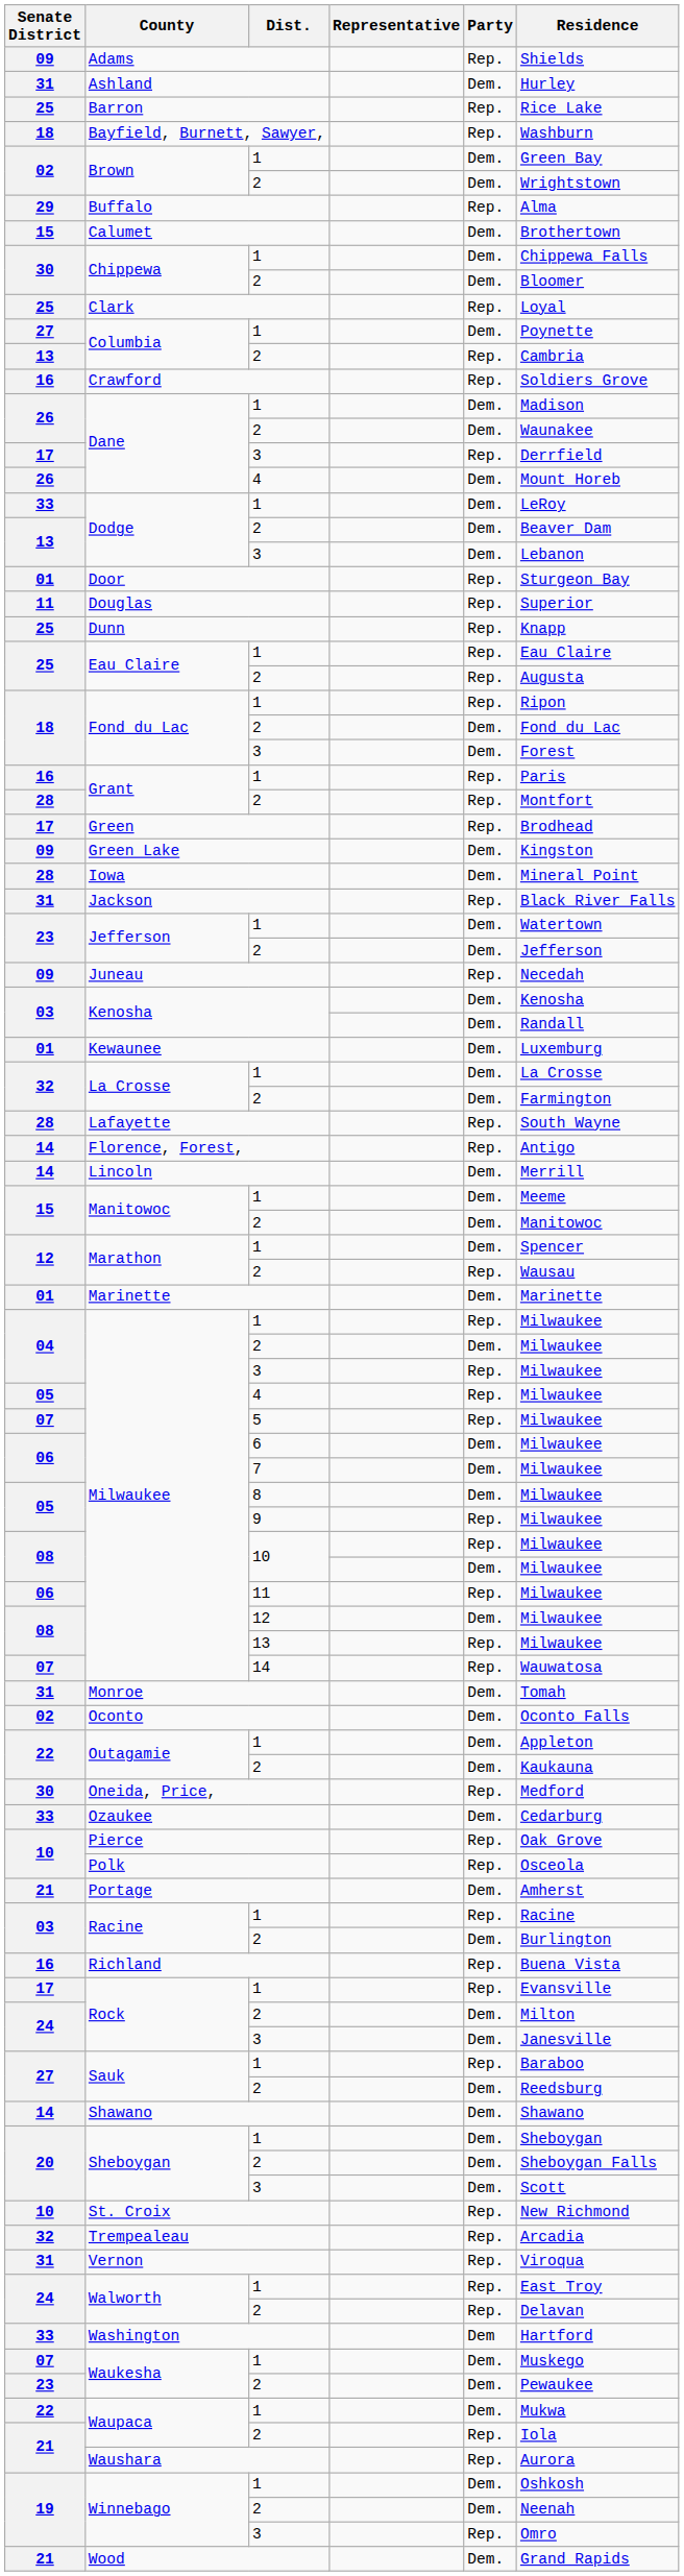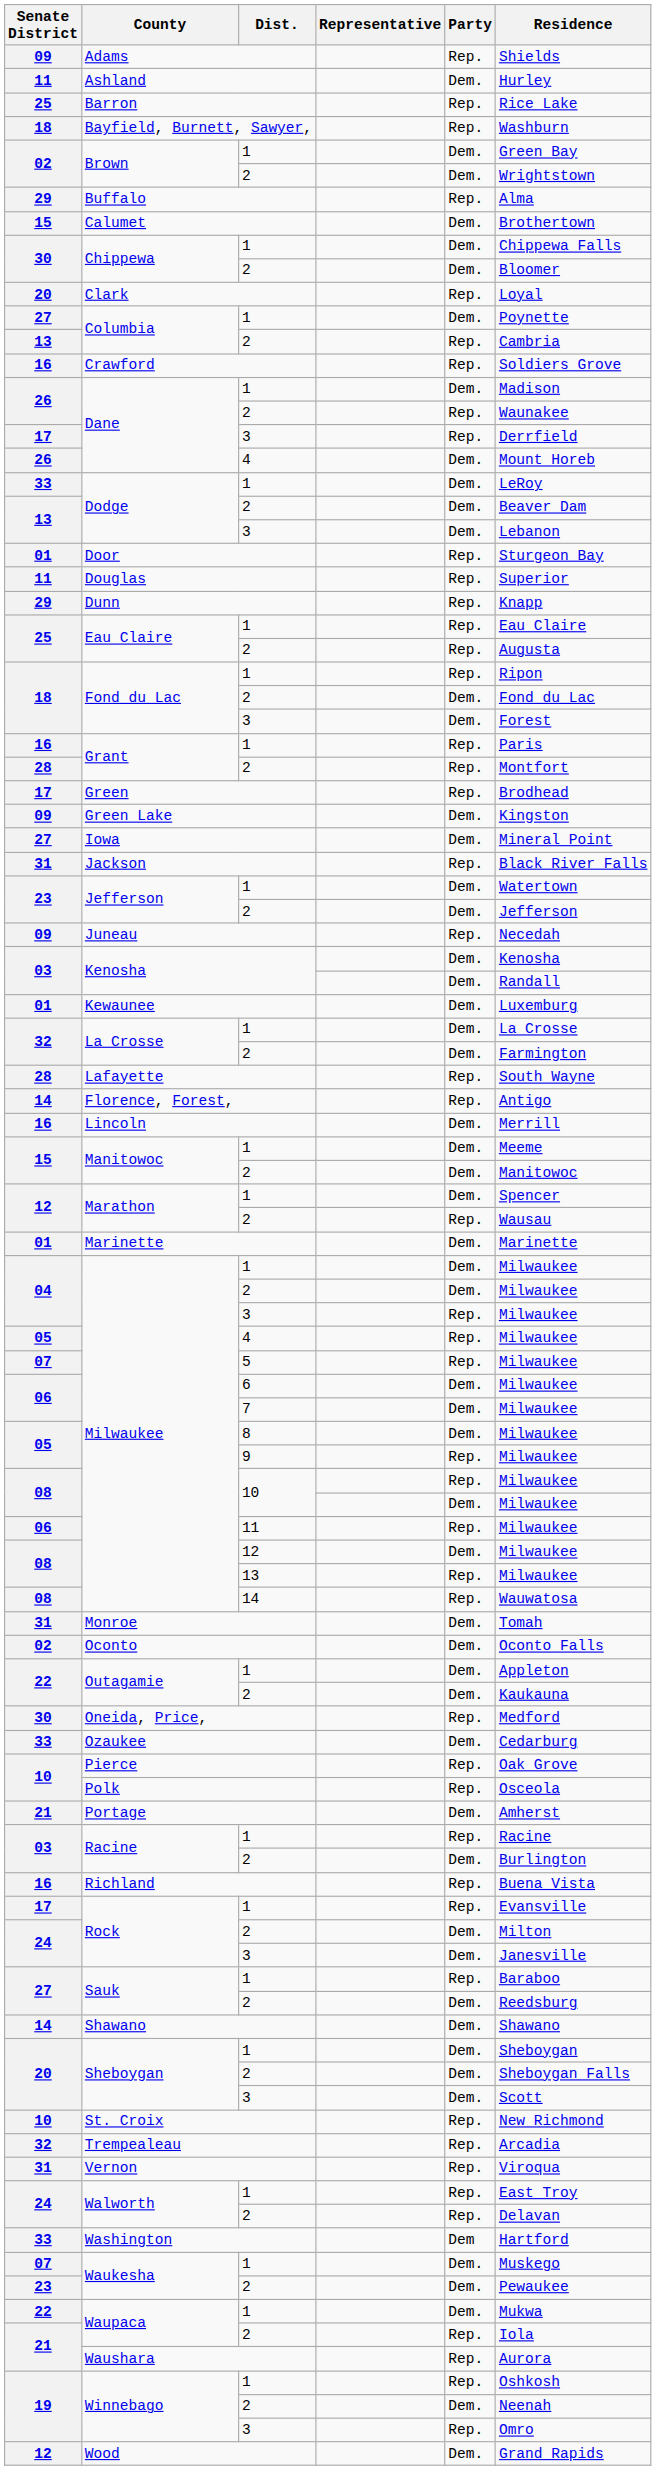Ashland | Senate District: 31 -> 11
Clark | Senate District: 25 -> 20
Dane / 2 | Party: Dem. -> Rep.
Dunn | Senate District: 25 -> 29
Iowa | Senate District: 28 -> 27
Lincoln | Senate District: 14 -> 16
Milwaukee / 1 | Party: Rep. -> Dem.
Milwaukee / 14 | Senate District: 07 -> 08
Winnebago / 1 | Party: Dem. -> Rep.
Wood | Senate District: 21 -> 12
